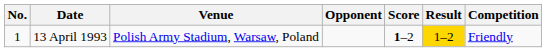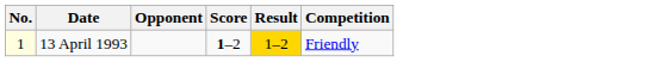- column: Venue | Polish Army Stadium, Warsaw, Poland
13 April 1993 | No.: no background -> lightyellow background
